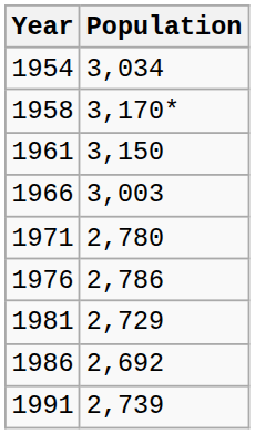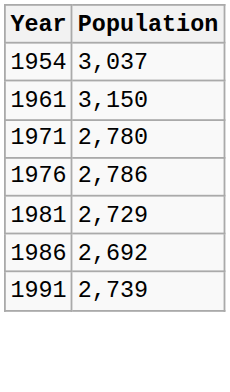1954 | Population: 3,034 -> 3,037
- row: 1958 | 3,170*
- row: 1966 | 3,003
